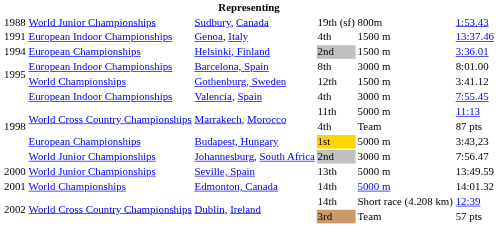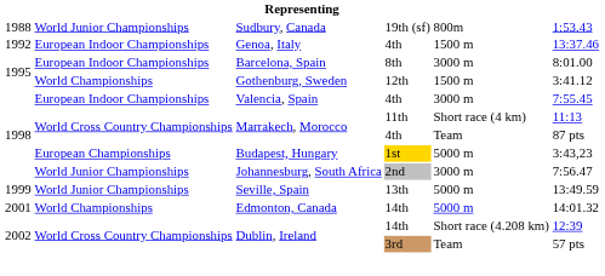Genoa, Italy | column 1: 1991 -> 1992
- row: 1994 | European Championships | Helsinki, Finland | 2nd | 1500 m | 3:36.01
Marrakech, Morocco / 11th | column 5: 5000 m -> Short race (4 km)
Seville, Spain | column 1: 2000 -> 1999
